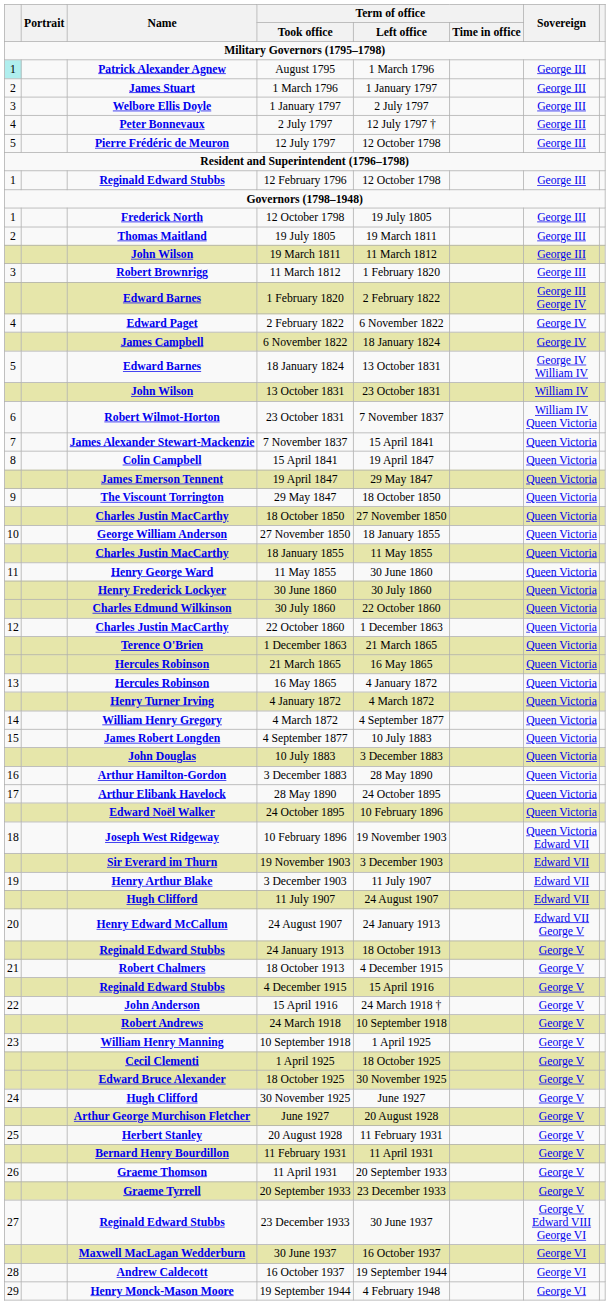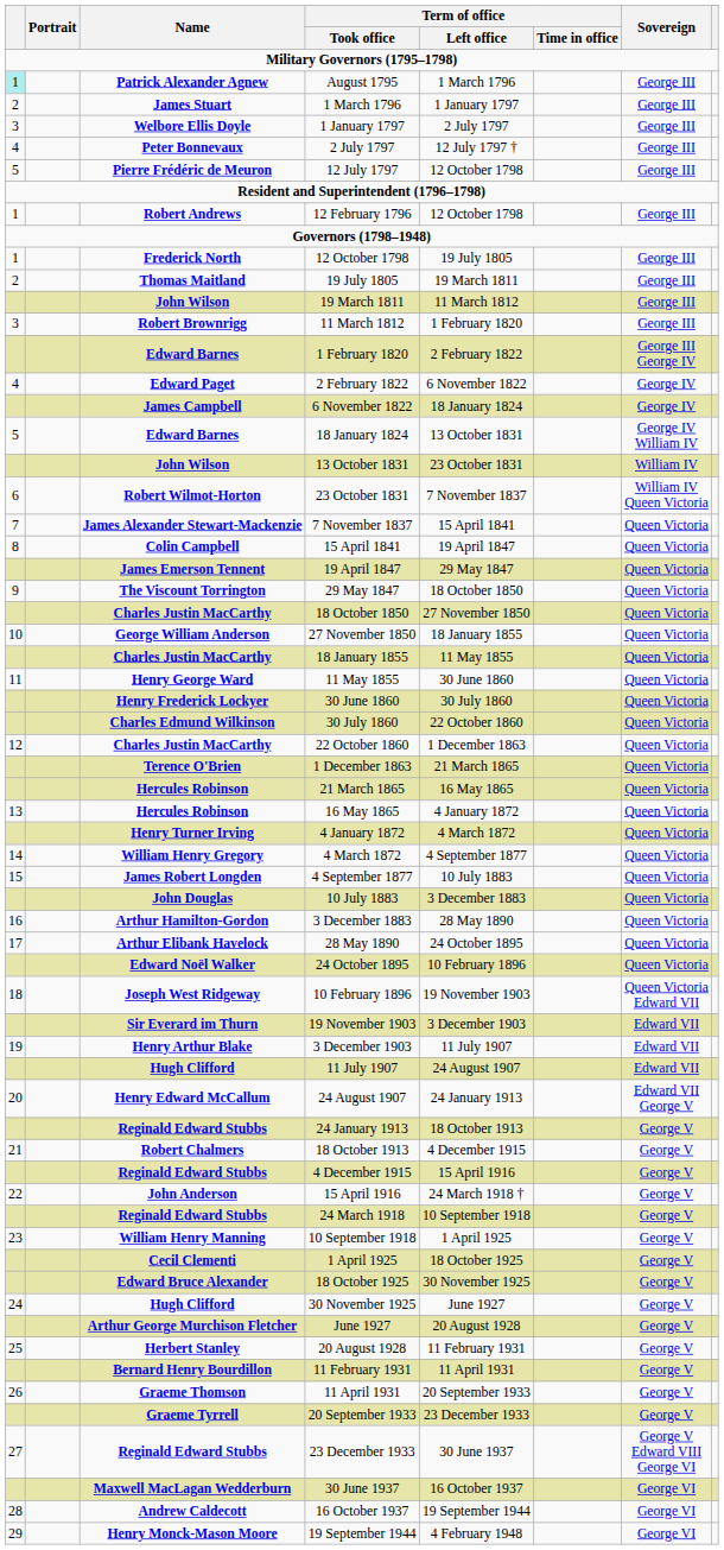12 February 1796 | Name: Reginald Edward Stubbs -> Robert Andrews
24 March 1918 | Name: Robert Andrews -> Reginald Edward Stubbs
